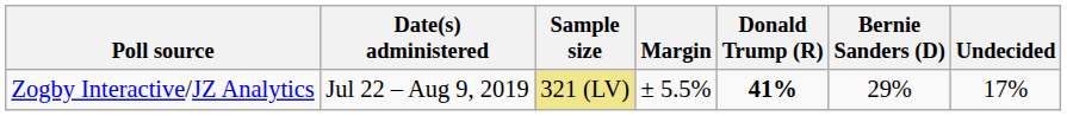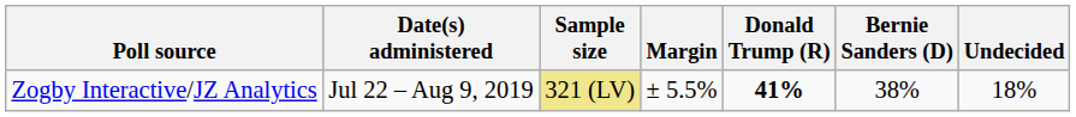Zogby Interactive/JZ Analytics | Bernie Sanders (D): 29% -> 38%
Zogby Interactive/JZ Analytics | Undecided: 17% -> 18%
